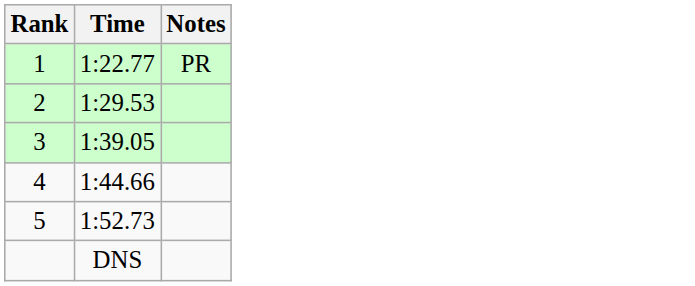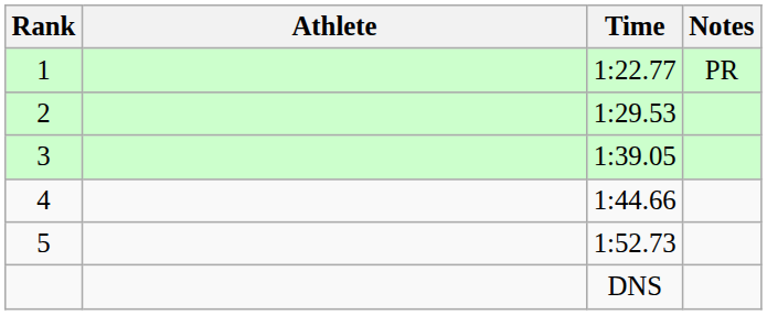+ column: Athlete
